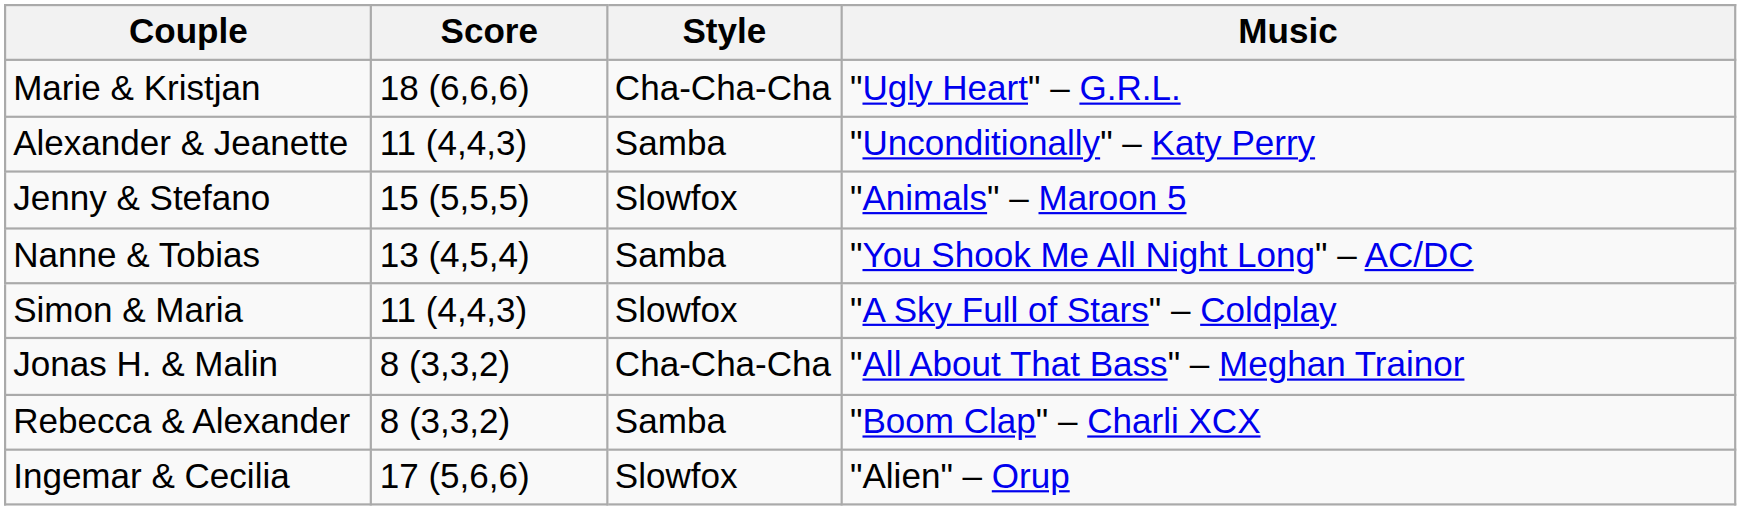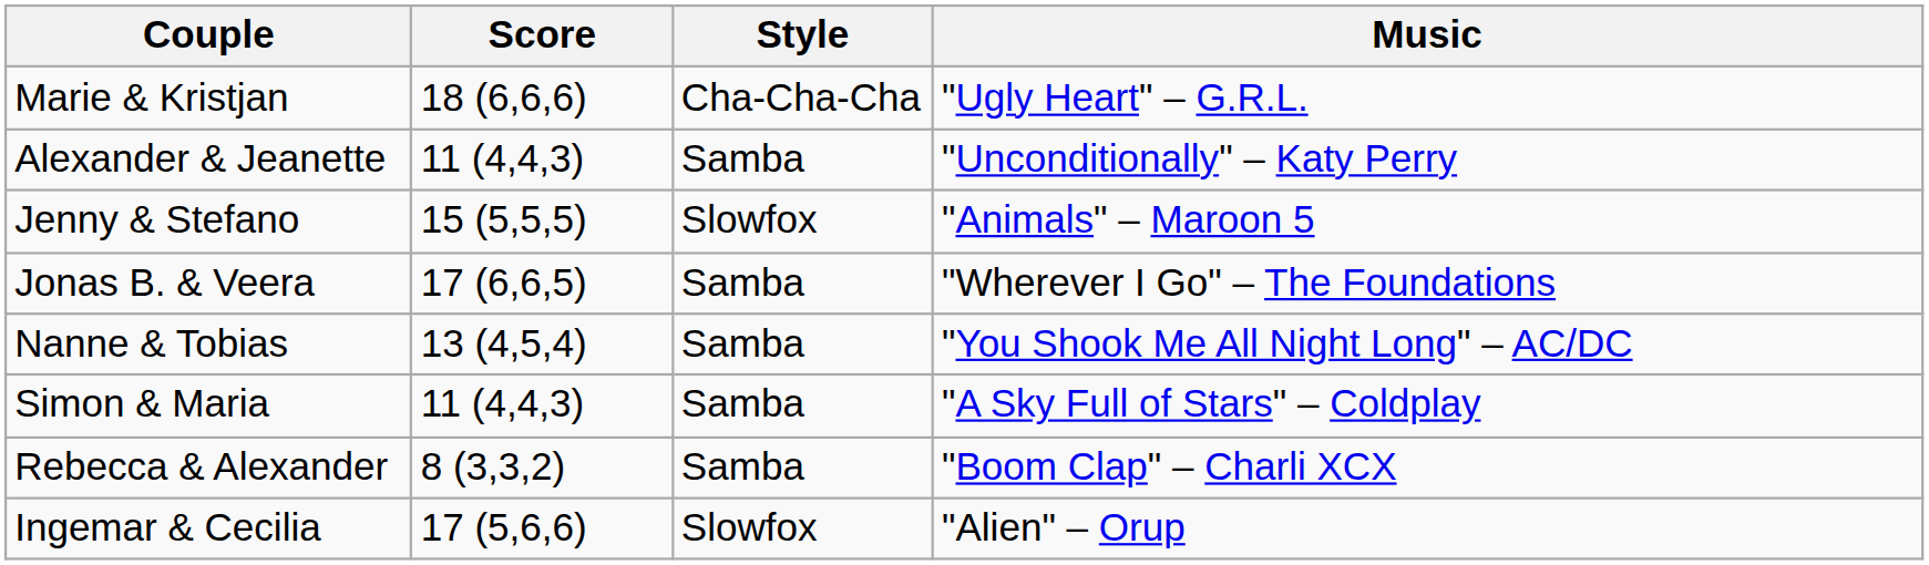+ row: Jonas B. & Veera | 17 (6,6,5) | Samba | "Wherever I Go" – The Foundations
Simon & Maria | Style: Slowfox -> Samba
- row: Jonas H. & Malin | 8 (3,3,2) | Cha-Cha-Cha | "All About That Bass" – Meghan Trainor
